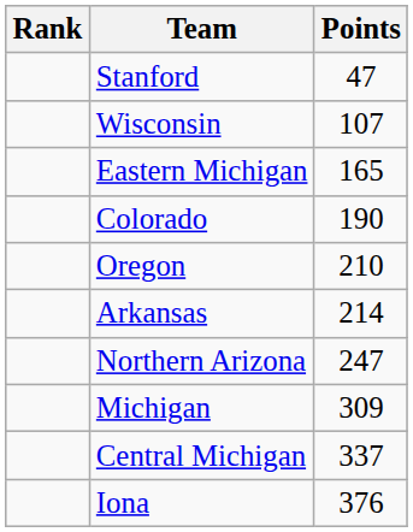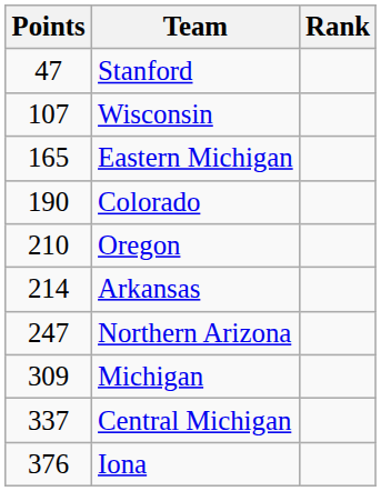columns swapped: Rank <-> Points
